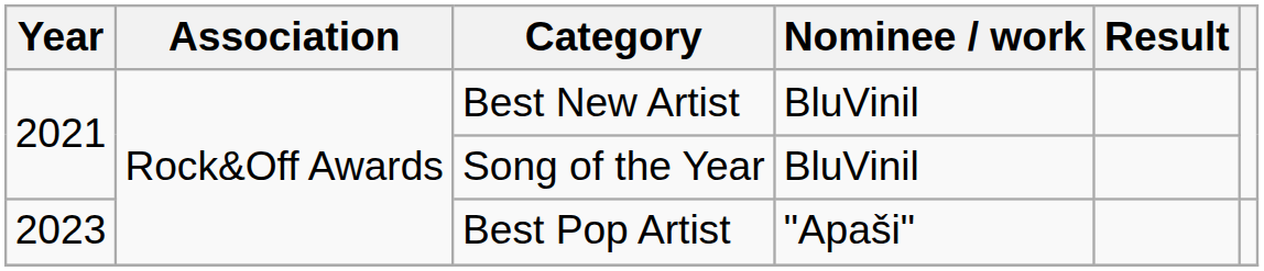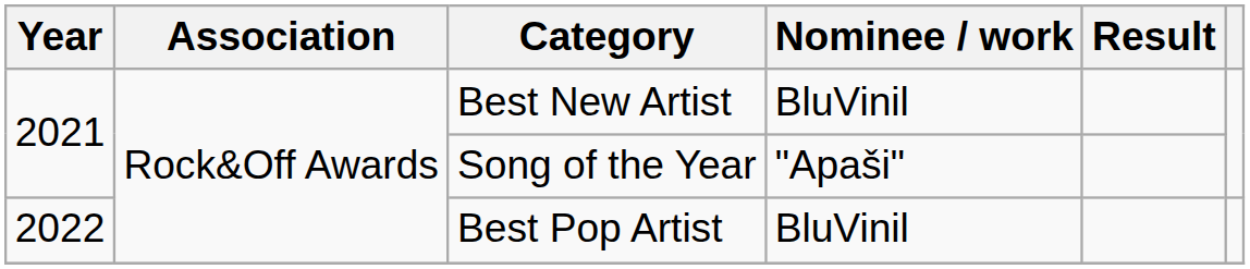Song of the Year | Nominee / work: BluVinil -> "Apaši"
Best Pop Artist | Year: 2023 -> 2022
Best Pop Artist | Nominee / work: "Apaši" -> BluVinil
